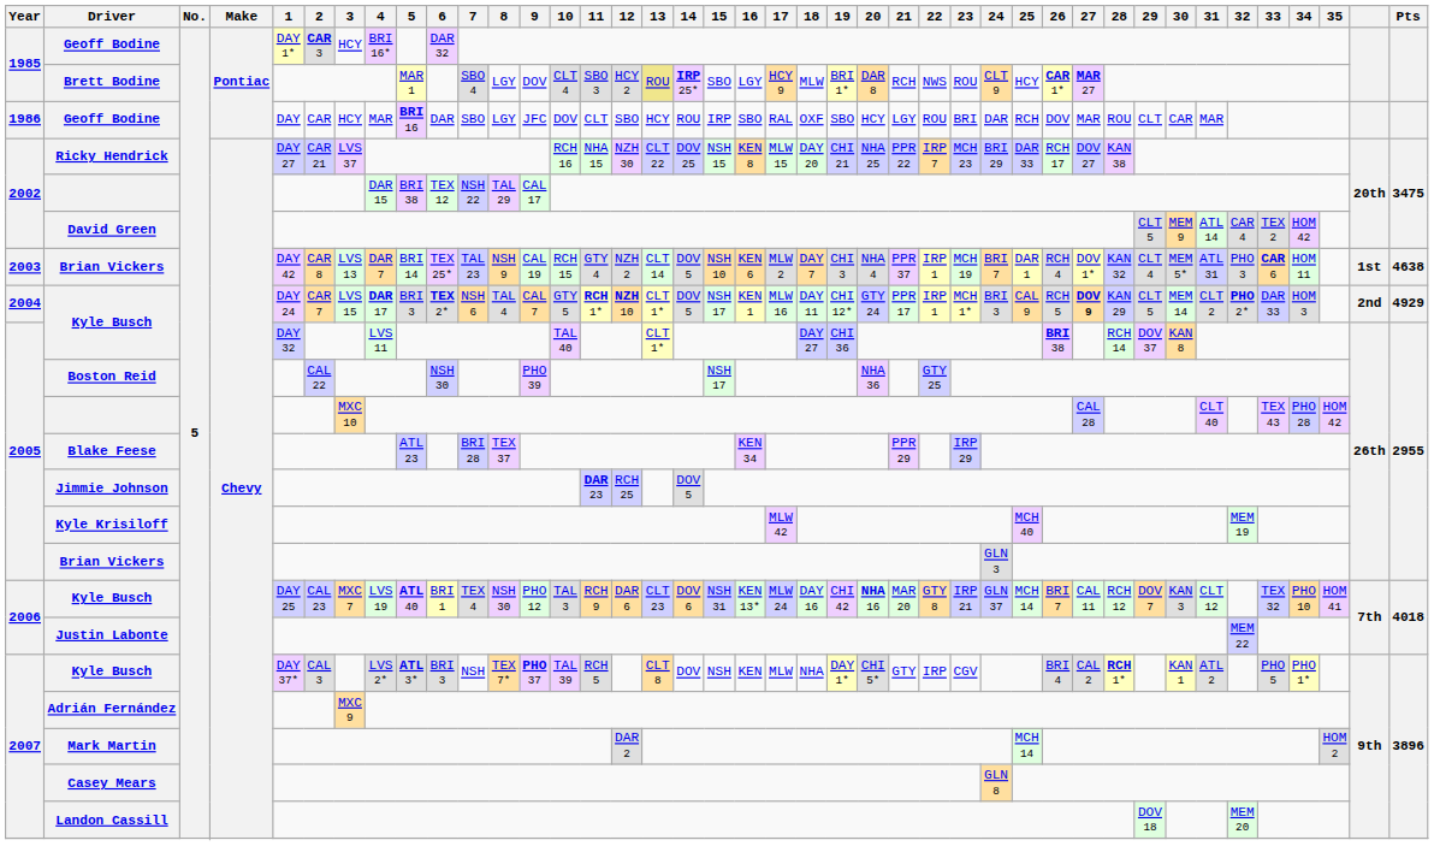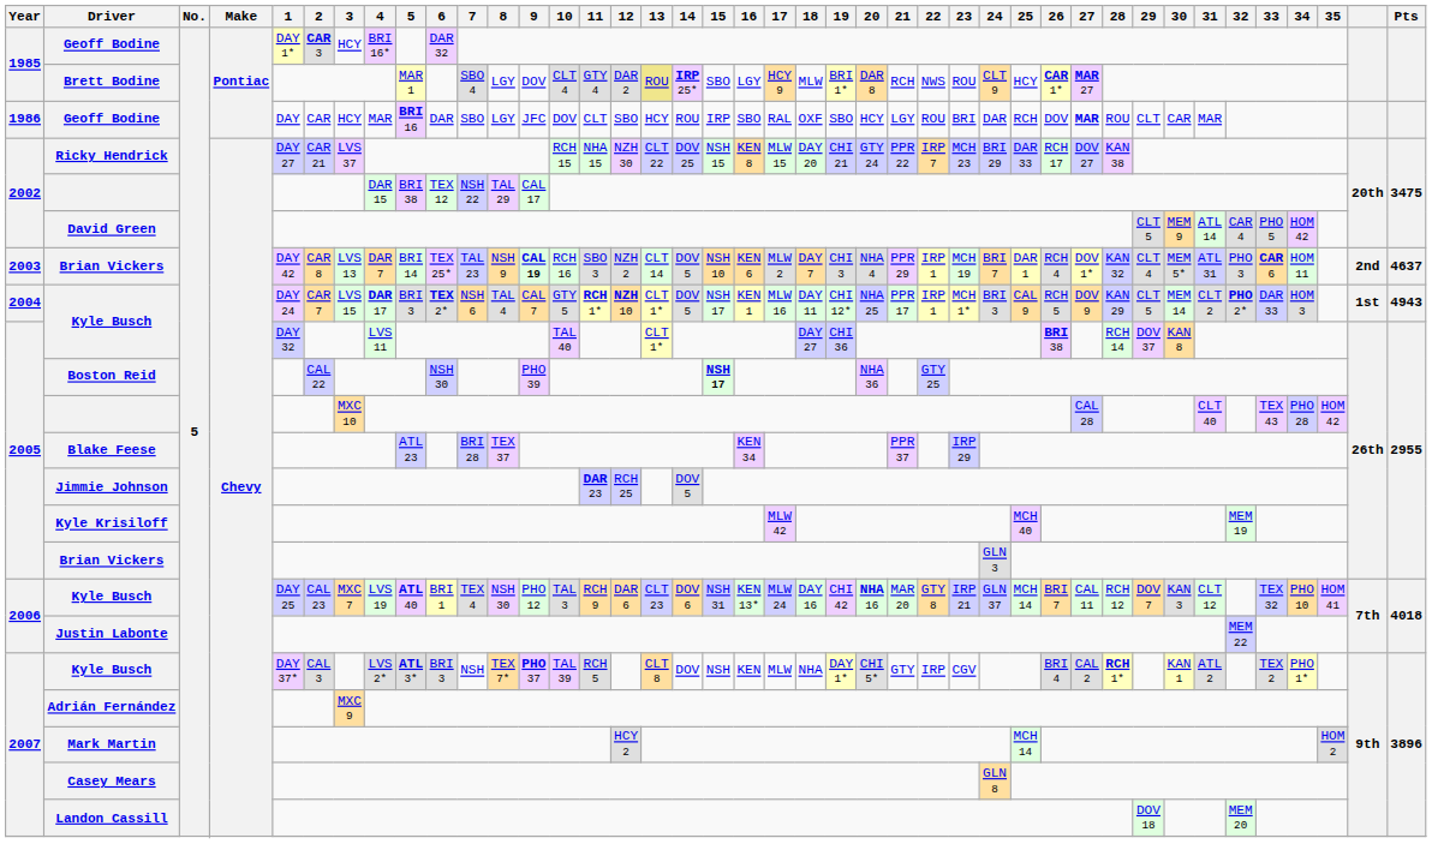Brett Bodine | 11: SBO 3 -> GTY 4
Brett Bodine | 12: HCY 2 -> DAR 2
1986 / Geoff Bodine | 27: normal -> bold
Ricky Hendrick | 10: RCH 16 -> RCH 15
Ricky Hendrick | 20: NHA 25 -> GTY 24
David Green | 33: TEX 2 -> PHO 5
2003 / Brian Vickers | 9: normal -> bold
2003 / Brian Vickers | 10: RCH 15 -> RCH 16
2003 / Brian Vickers | 11: GTY 4 -> SBO 3
2003 / Brian Vickers | 21: PPR 37 -> PPR 29
2003 / Brian Vickers | column 40: 1st -> 2nd
2003 / Brian Vickers | Pts: 4638 -> 4637
2004 / Kyle Busch | 20: GTY 24 -> NHA 25
2004 / Kyle Busch | 27: bold -> normal
2004 / Kyle Busch | column 40: 2nd -> 1st
2004 / Kyle Busch | Pts: 4929 -> 4943
Boston Reid | 15: normal -> bold
Blake Feese | 21: PPR 29 -> PPR 37
2007 / Kyle Busch | 33: PHO 5 -> TEX 2
Mark Martin | 12: DAR 2 -> HCY 2
